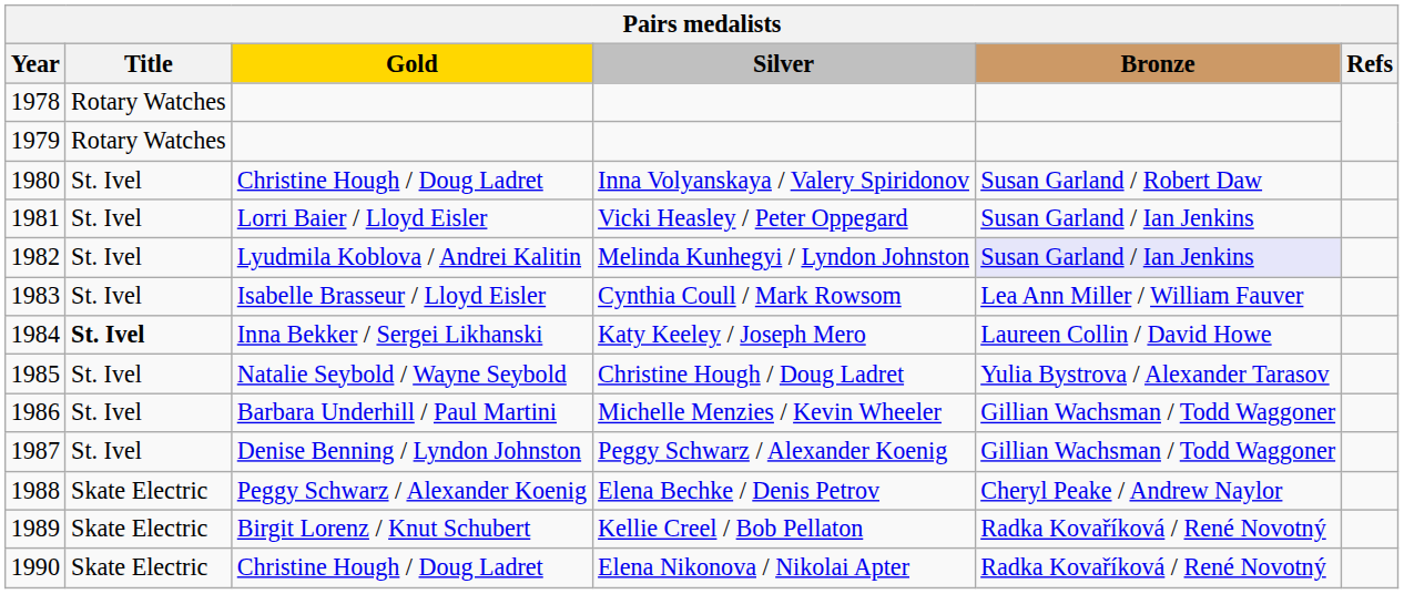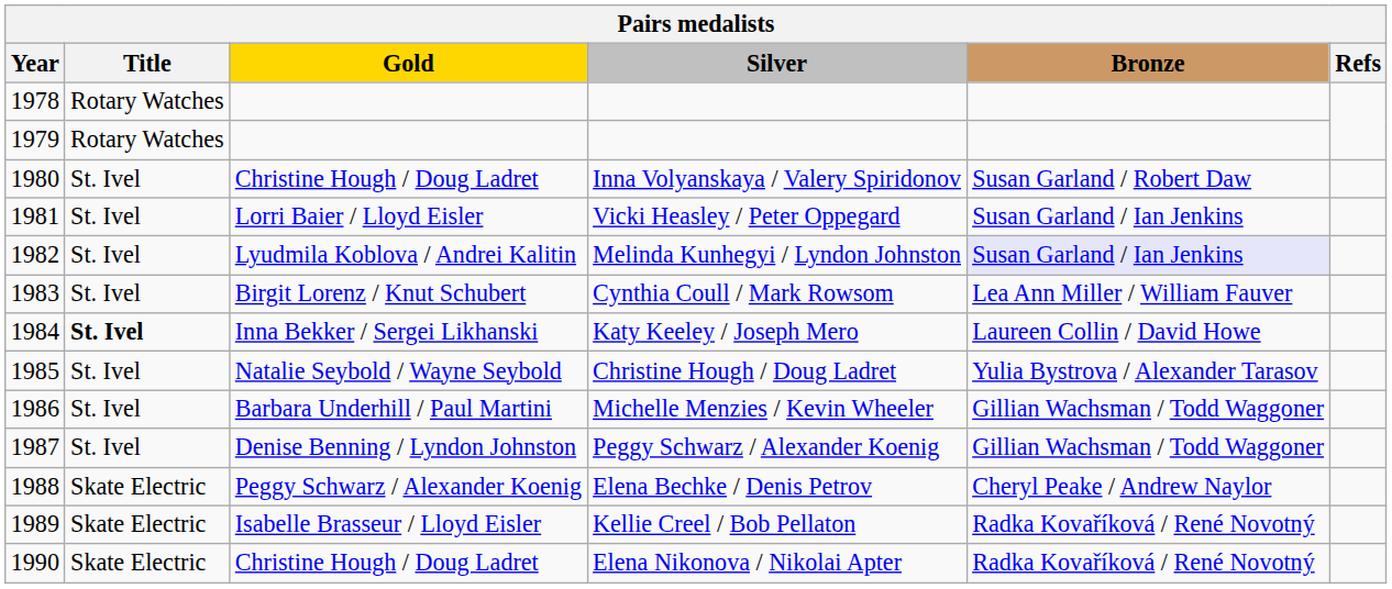Cynthia Coull / Mark Rowsom | Gold: Isabelle Brasseur / Lloyd Eisler -> Birgit Lorenz / Knut Schubert
Kellie Creel / Bob Pellaton | Gold: Birgit Lorenz / Knut Schubert -> Isabelle Brasseur / Lloyd Eisler
